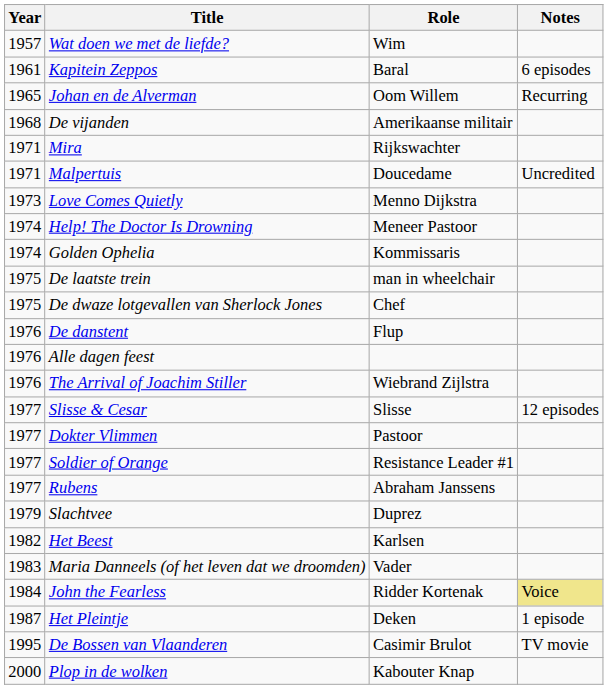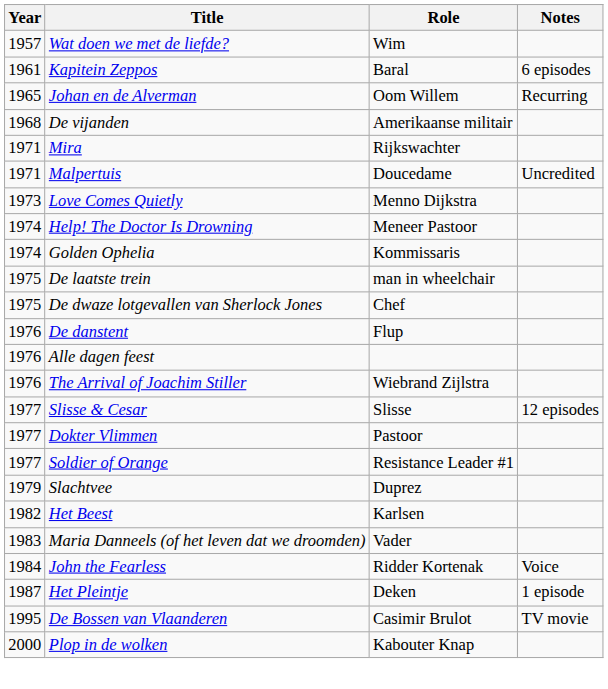- row: 1977 | Rubens | Abraham Janssens
John the Fearless | Notes: khaki background -> no background
